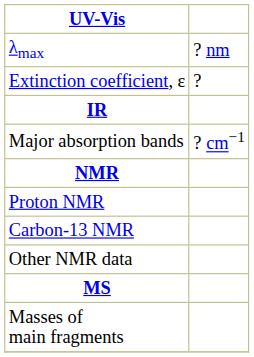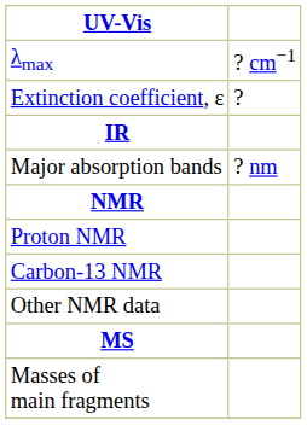λmax | column 2: ? nm -> ? cm−1
Major absorption bands | column 2: ? cm−1 -> ? nm
